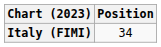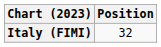Italy (FIMI) | Position: 34 -> 32
